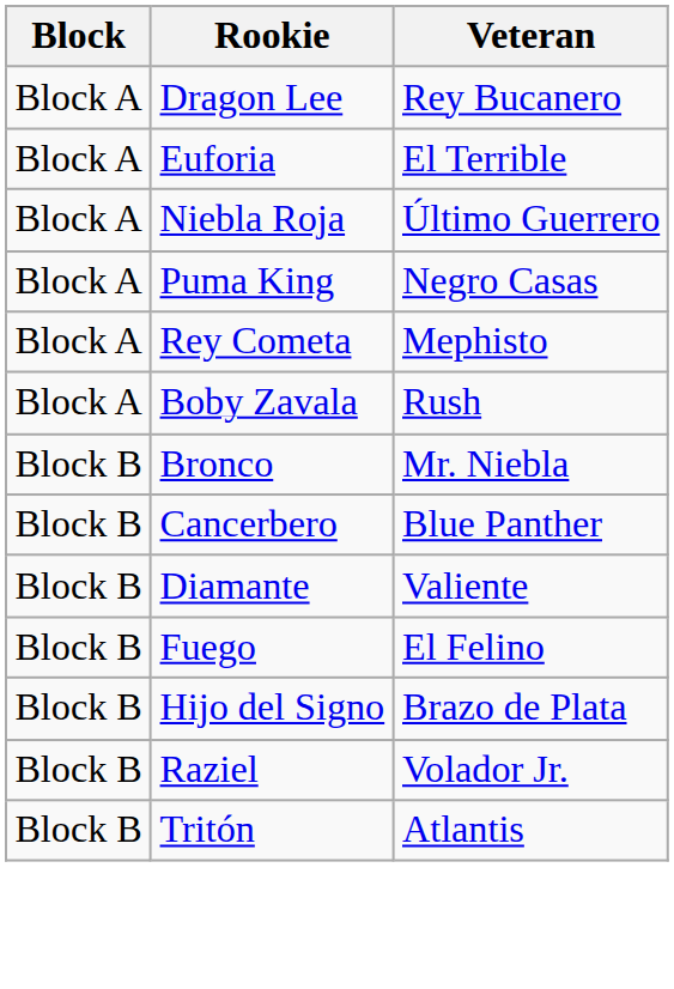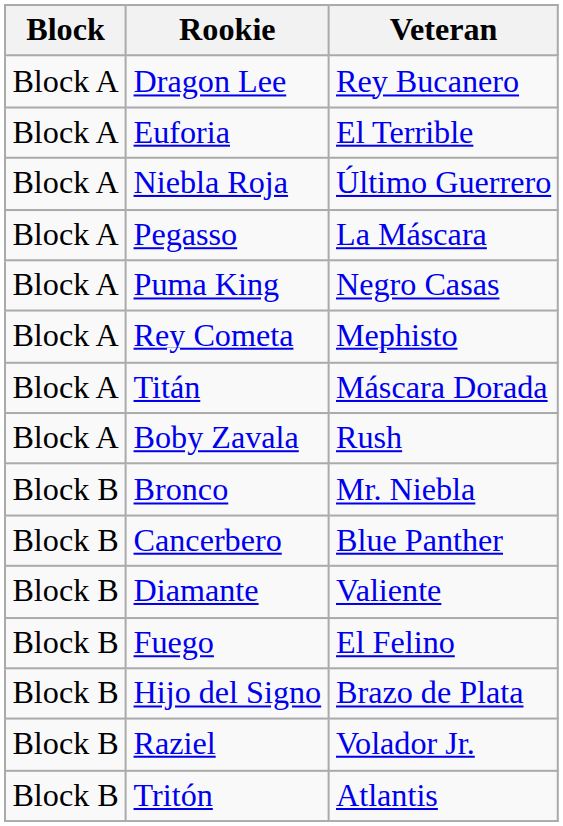+ row: Block A | Pegasso | La Máscara
+ row: Block A | Titán | Máscara Dorada
